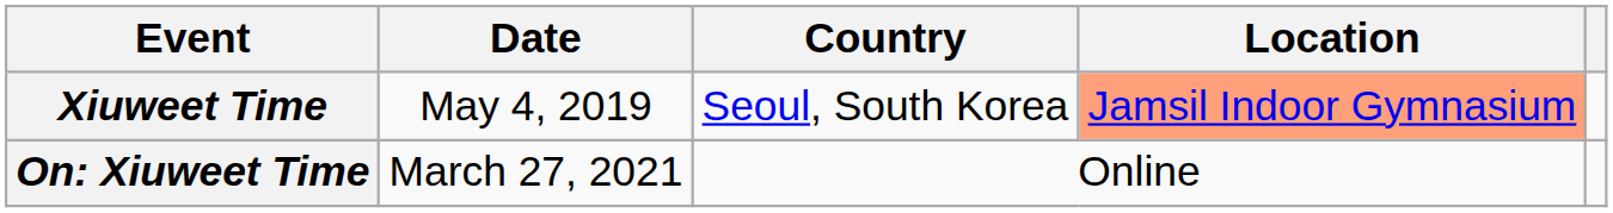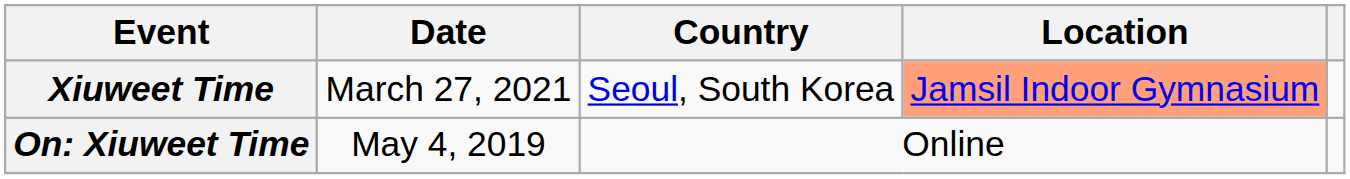Xiuweet Time | Date: May 4, 2019 -> March 27, 2021
On: Xiuweet Time | Date: March 27, 2021 -> May 4, 2019
